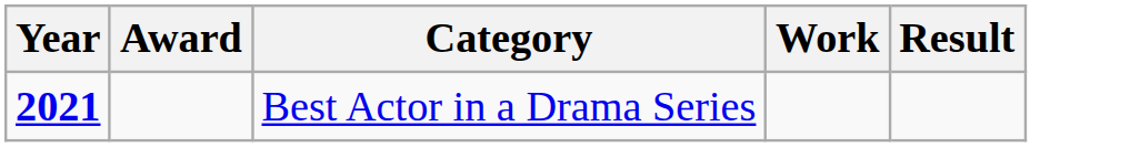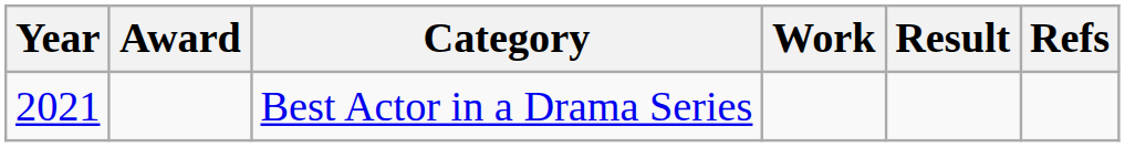+ column: Refs
Best Actor in a Drama Series | Year: bold -> normal
